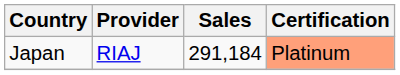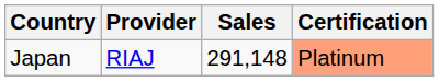Japan | Sales: 291,184 -> 291,148
